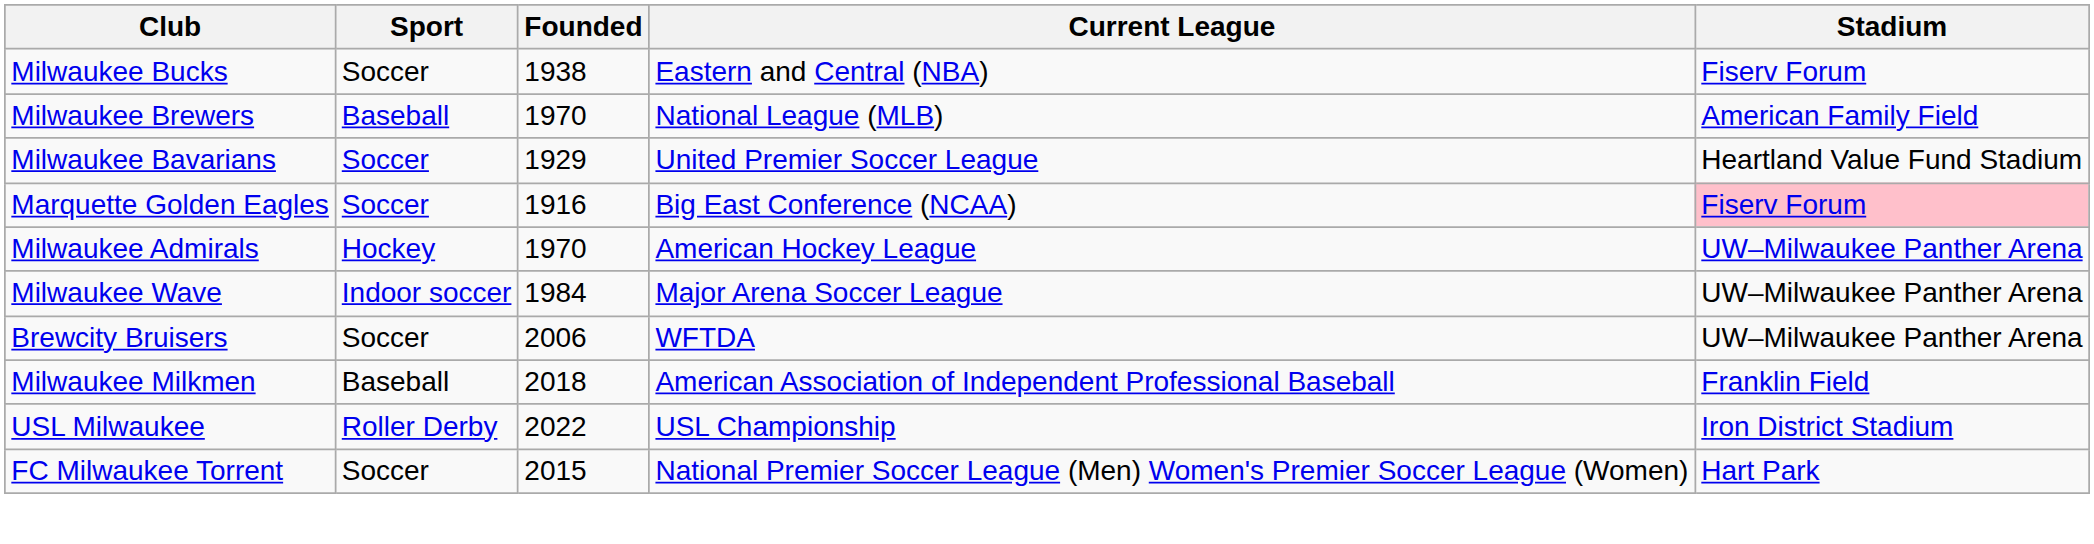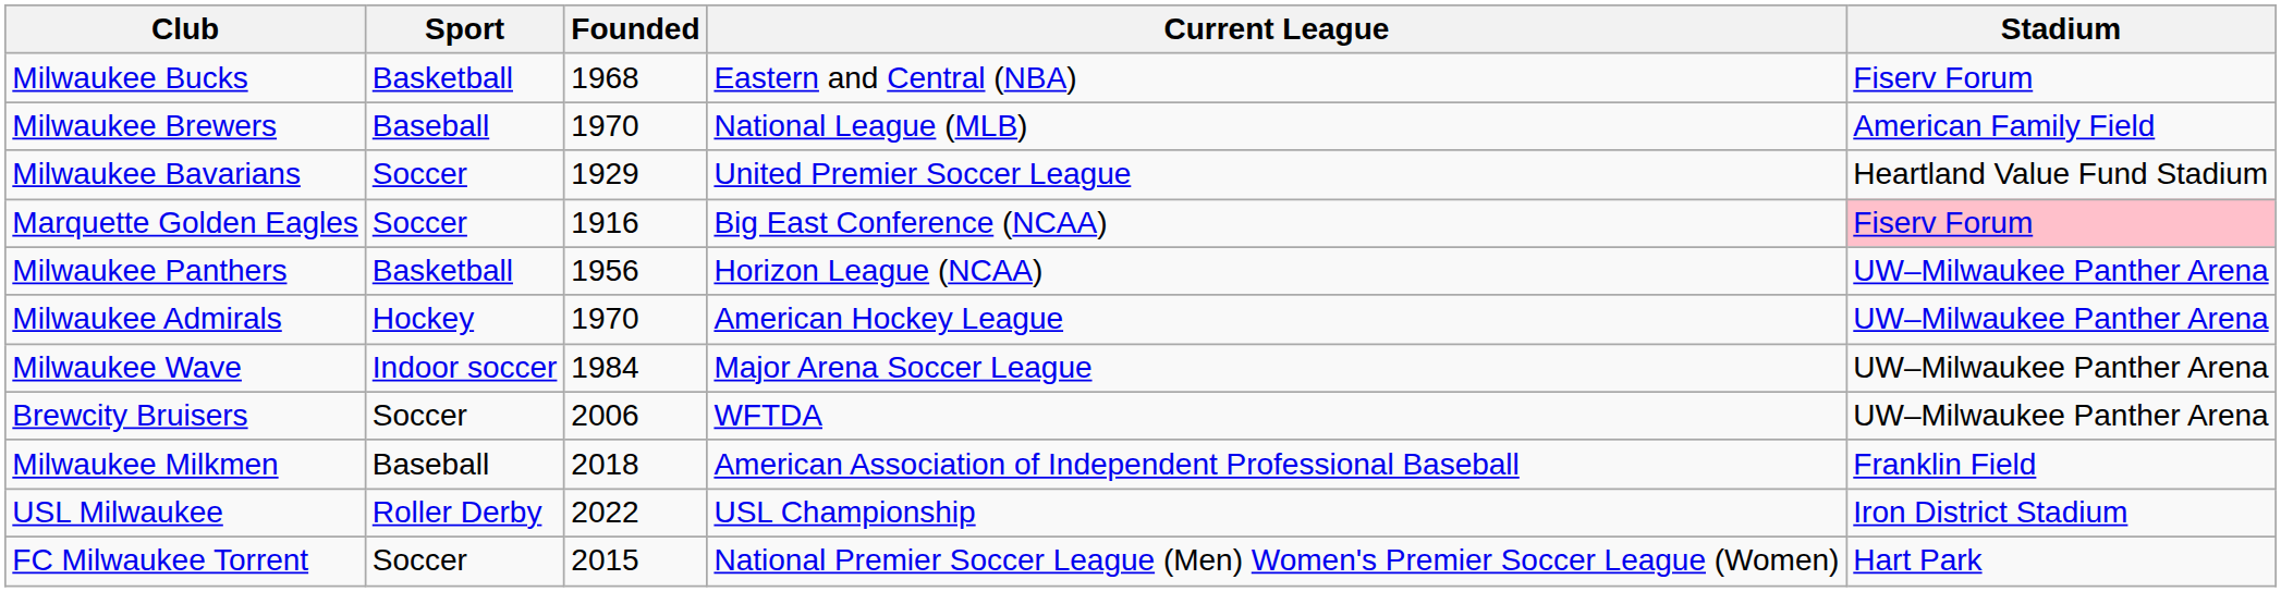Milwaukee Bucks | Sport: Soccer -> Basketball
Milwaukee Bucks | Founded: 1938 -> 1968
+ row: Milwaukee Panthers | Basketball | 1956 | Horizon League (NCAA) | UW–Milwaukee Panther Arena
